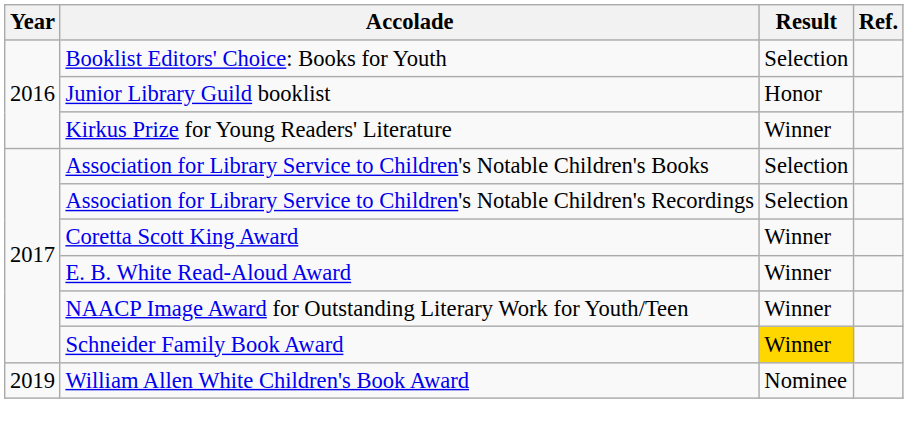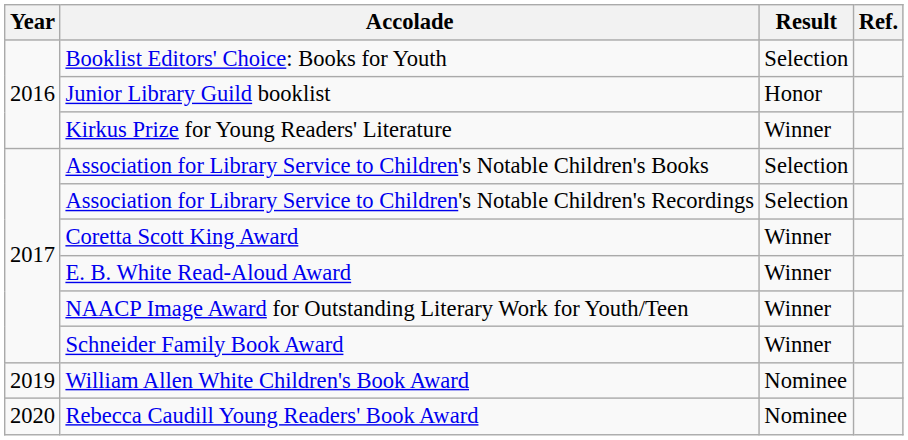Schneider Family Book Award | Result: gold background -> no background
+ row: 2020 | Rebecca Caudill Young Readers' Book Award | Nominee
